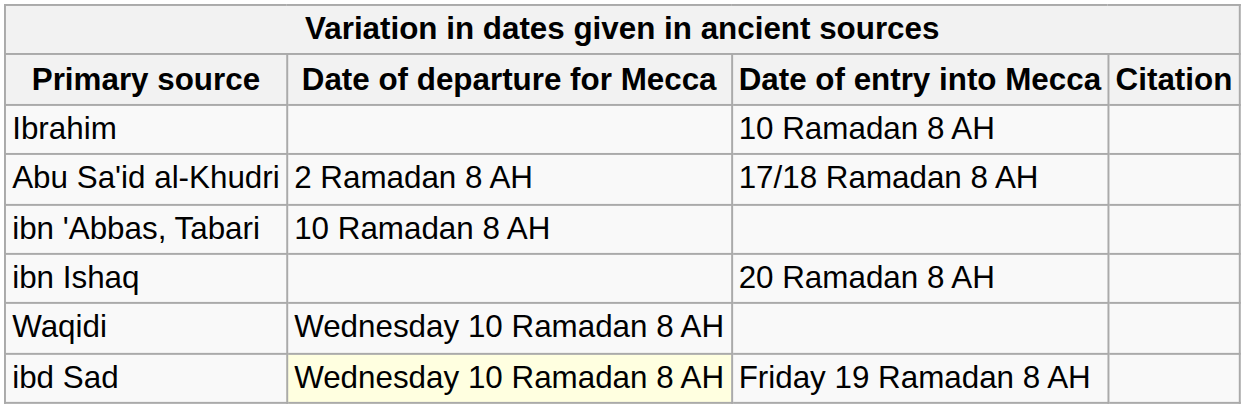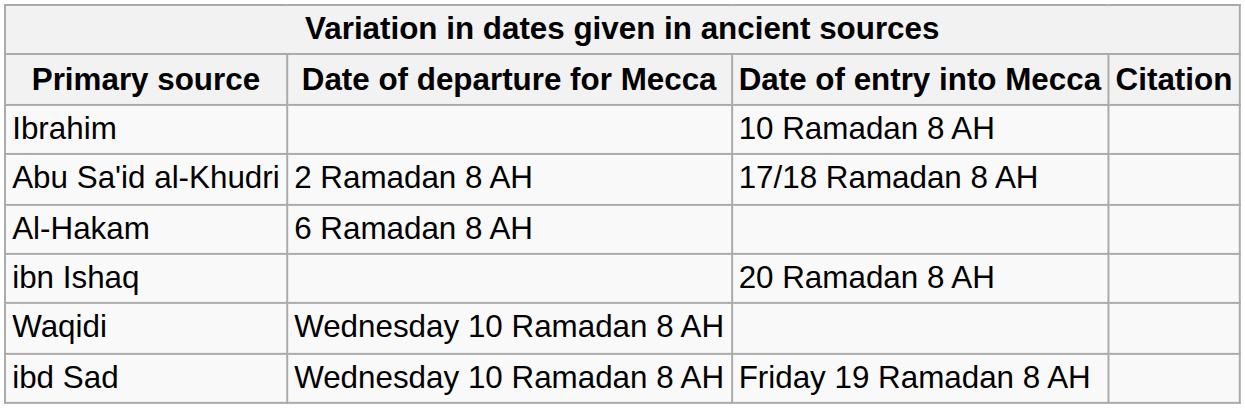+ row: Al-Hakam | 6 Ramadan 8 AH
- row: ibn 'Abbas, Tabari | 10 Ramadan 8 AH
ibd Sad | Date of departure for Mecca: lightyellow background -> no background
